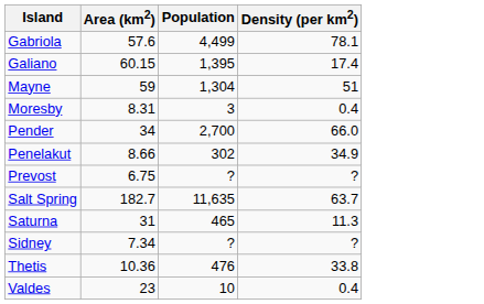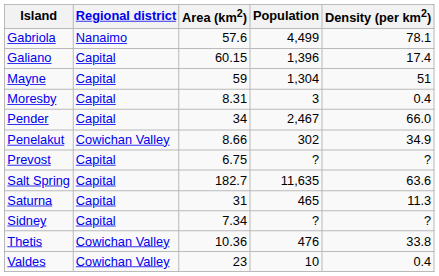+ column: Regional district | Nanaimo | Capital | Capital | Capital | Capital | Cowichan Valley | Capital | Capital | Capital | Capital | Cowichan Valley | Cowichan Valley
Galiano | Population: 1,395 -> 1,396
Pender | Population: 2,700 -> 2,467
Salt Spring | Density (per km2): 63.7 -> 63.6
